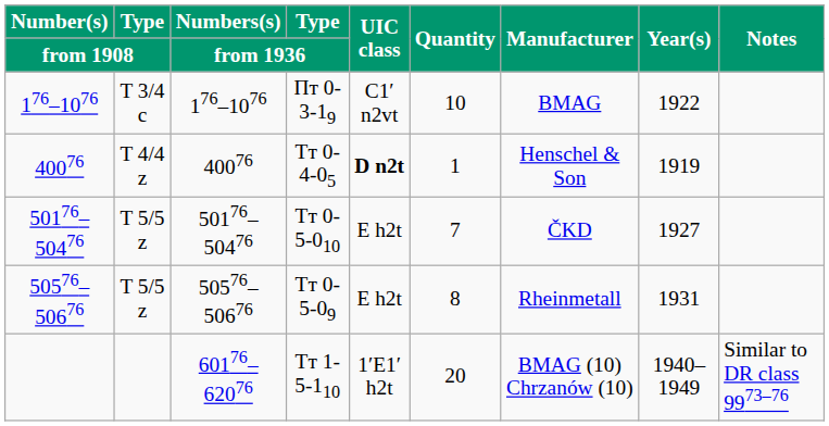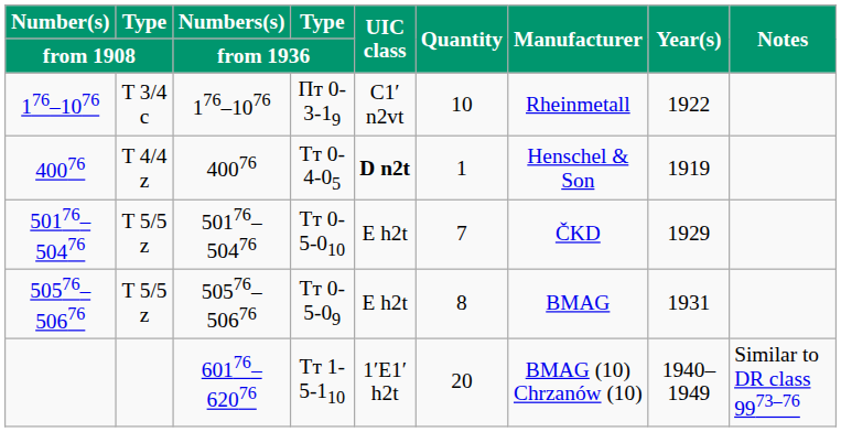Пт 0-3-19 | Manufacturer: BMAG -> Rheinmetall
Тт 0-5-010 | Year(s): 1927 -> 1929
Тт 0-5-09 | Manufacturer: Rheinmetall -> BMAG
